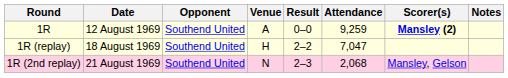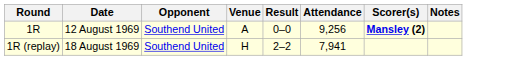1R | Attendance: 9,259 -> 9,256
1R (replay) | Attendance: 7,047 -> 7,941
- row: 1R (2nd replay) | 21 August 1969 | Southend United | N | 2–3 | 2,068 | Mansley, Gelson
